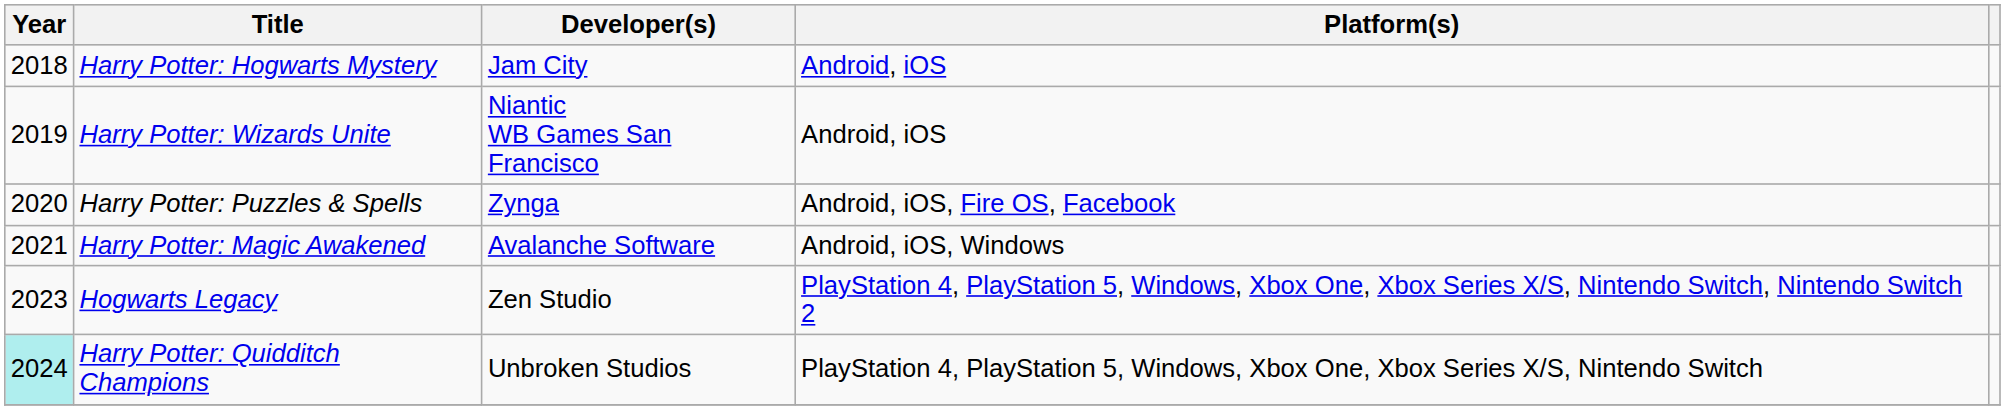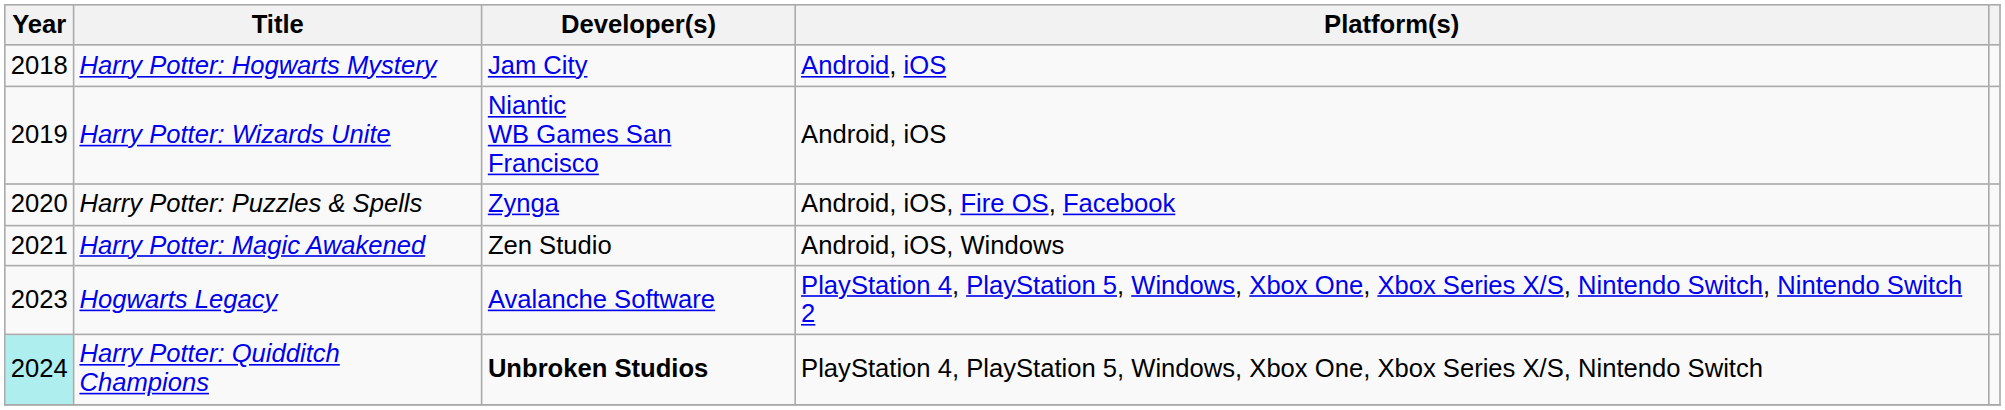Harry Potter: Magic Awakened | Developer(s): Avalanche Software -> Zen Studio
Hogwarts Legacy | Developer(s): Zen Studio -> Avalanche Software
Harry Potter: Quidditch Champions | Developer(s): normal -> bold
